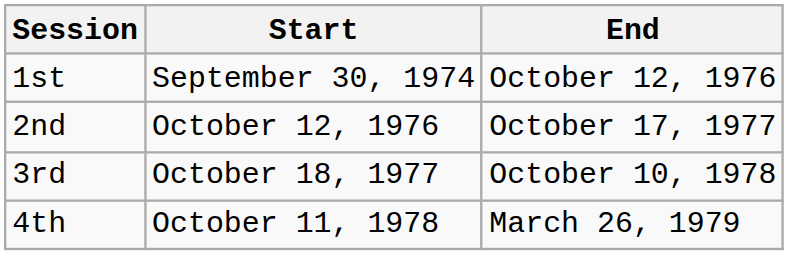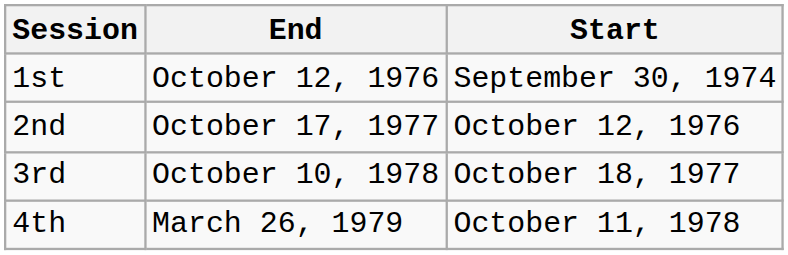columns swapped: Start <-> End
